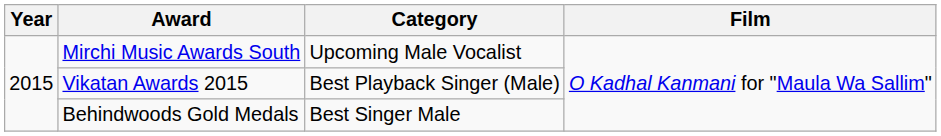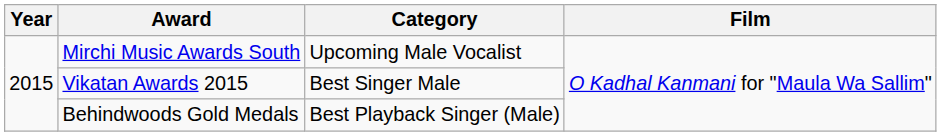Vikatan Awards 2015 | Category: Best Playback Singer (Male) -> Best Singer Male
Behindwoods Gold Medals | Category: Best Singer Male -> Best Playback Singer (Male)
